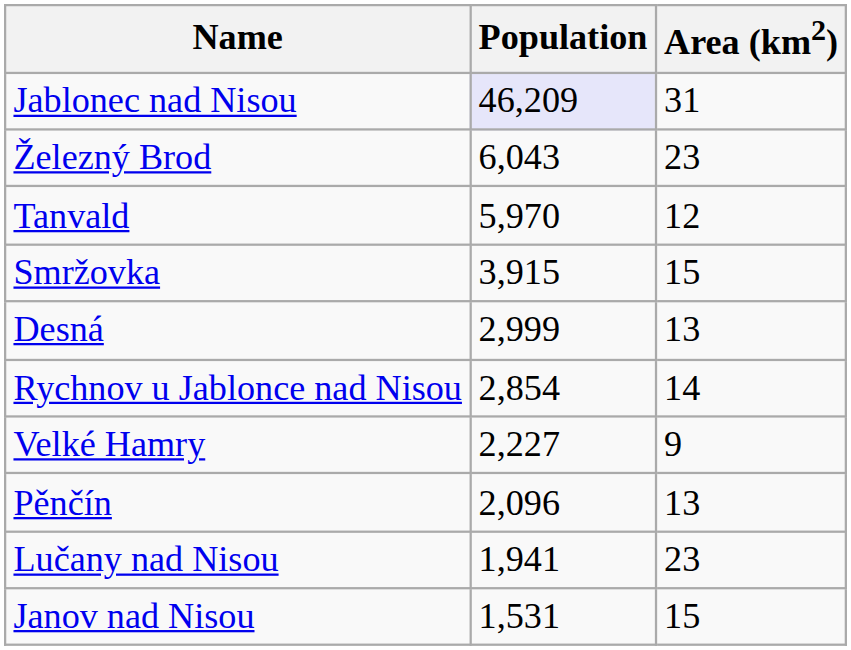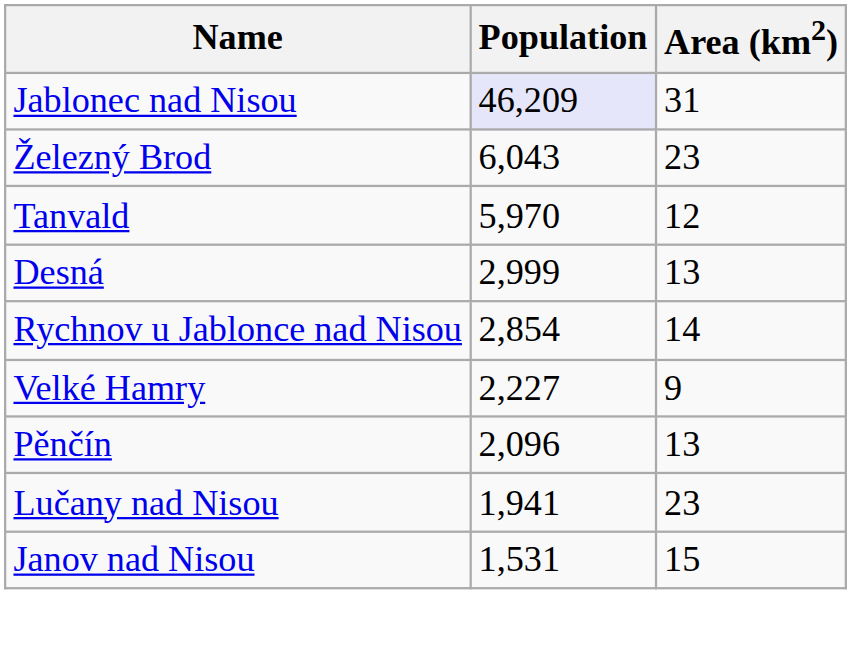- row: Smržovka | 3,915 | 15
